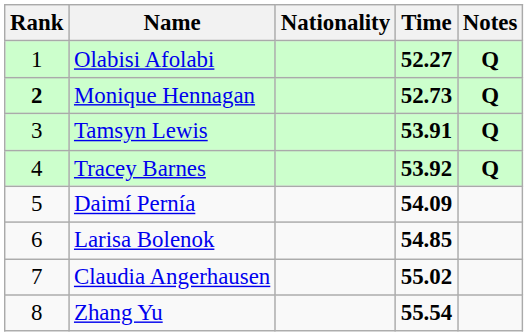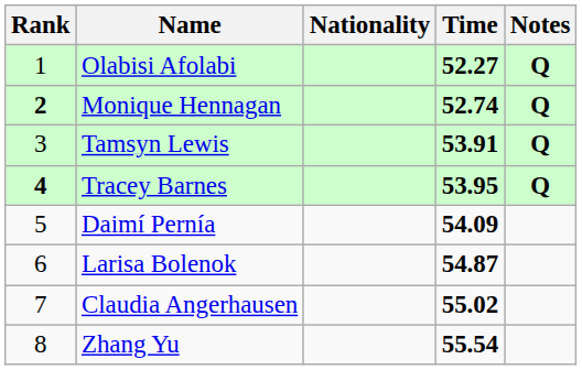Monique Hennagan | Time: 52.73 -> 52.74
Tracey Barnes | Rank: normal -> bold
Tracey Barnes | Time: 53.92 -> 53.95
Larisa Bolenok | Time: 54.85 -> 54.87
